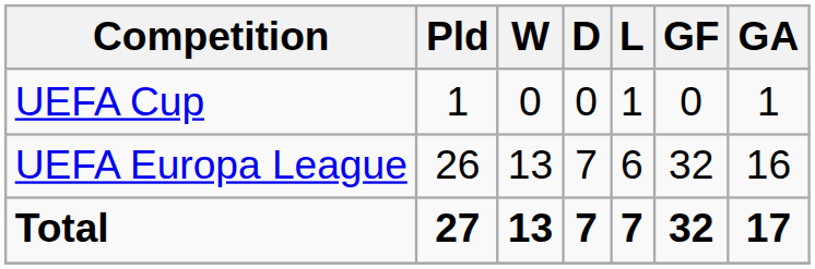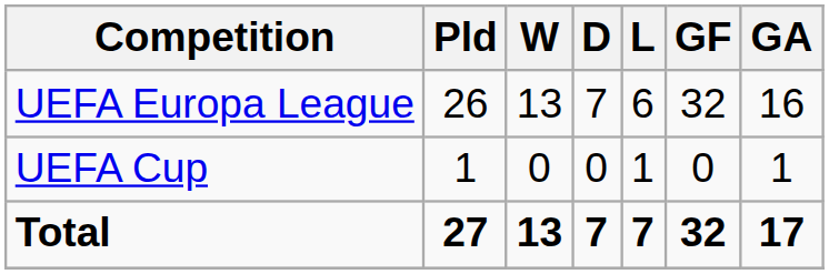rows swapped: UEFA Cup <-> UEFA Europa League
